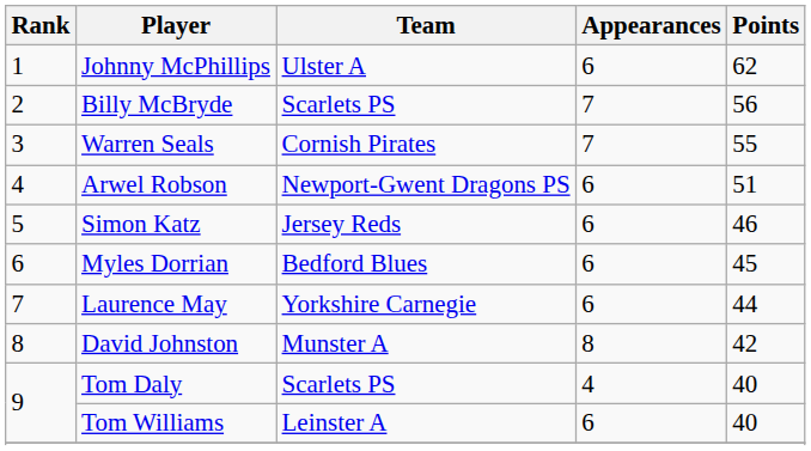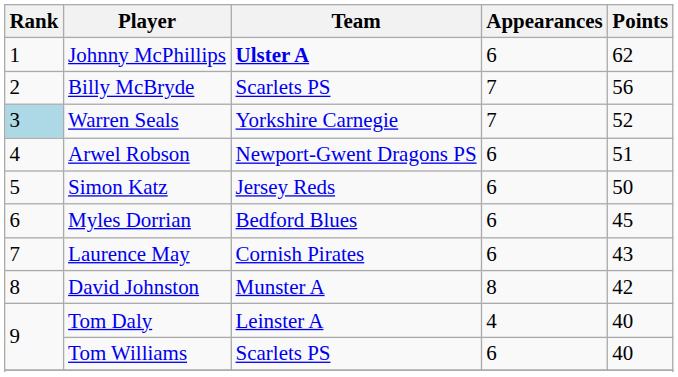Johnny McPhillips | Team: normal -> bold
Warren Seals | Rank: no background -> lightblue background
Warren Seals | Team: Cornish Pirates -> Yorkshire Carnegie
Warren Seals | Points: 55 -> 52
Simon Katz | Points: 46 -> 50
Laurence May | Team: Yorkshire Carnegie -> Cornish Pirates
Laurence May | Points: 44 -> 43
Tom Daly | Team: Scarlets PS -> Leinster A
Tom Williams | Team: Leinster A -> Scarlets PS
